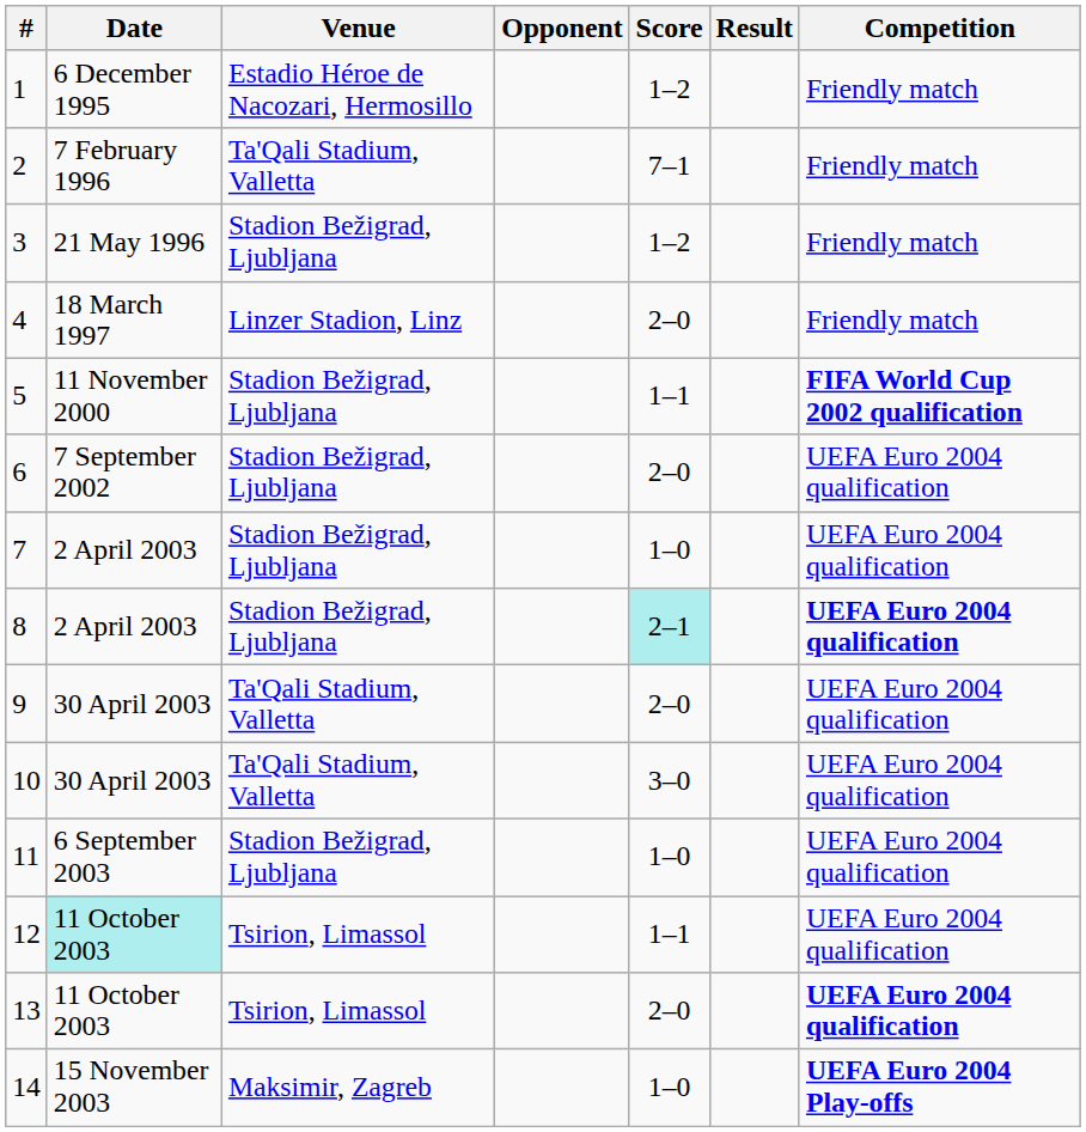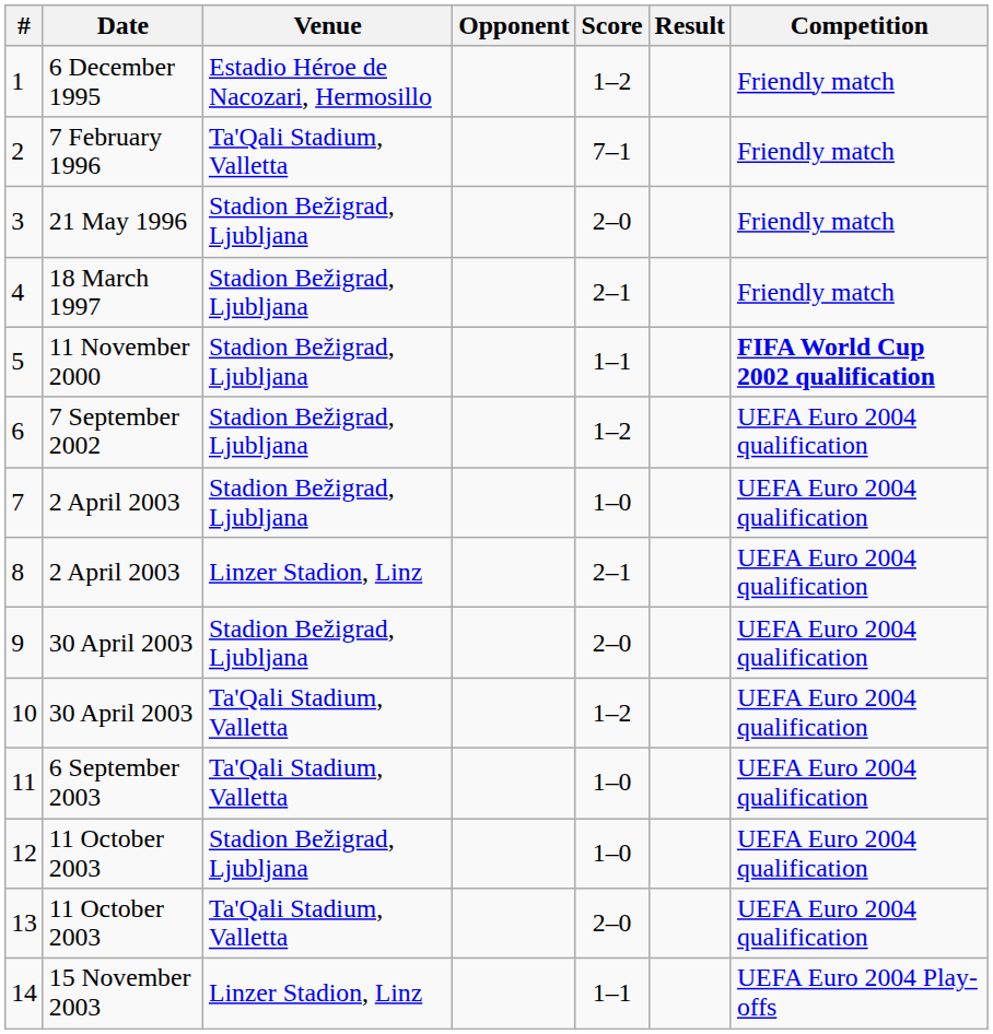3 | Score: 1–2 -> 2–0
4 | Venue: Linzer Stadion, Linz -> Stadion Bežigrad, Ljubljana
4 | Score: 2–0 -> 2–1
6 | Score: 2–0 -> 1–2
8 | Venue: Stadion Bežigrad, Ljubljana -> Linzer Stadion, Linz
8 | Score: paleturquoise background -> no background
8 | Competition: bold -> normal
9 | Venue: Ta'Qali Stadium, Valletta -> Stadion Bežigrad, Ljubljana
10 | Score: 3–0 -> 1–2
11 | Venue: Stadion Bežigrad, Ljubljana -> Ta'Qali Stadium, Valletta
12 | Date: paleturquoise background -> no background
12 | Venue: Tsirion, Limassol -> Stadion Bežigrad, Ljubljana
12 | Score: 1–1 -> 1–0
13 | Venue: Tsirion, Limassol -> Ta'Qali Stadium, Valletta
13 | Competition: bold -> normal
14 | Venue: Maksimir, Zagreb -> Linzer Stadion, Linz
14 | Score: 1–0 -> 1–1
14 | Competition: bold -> normal
